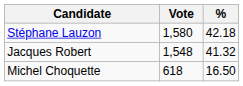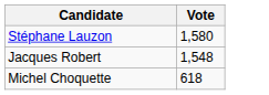- column: % | 42.18 | 41.32 | 16.50
